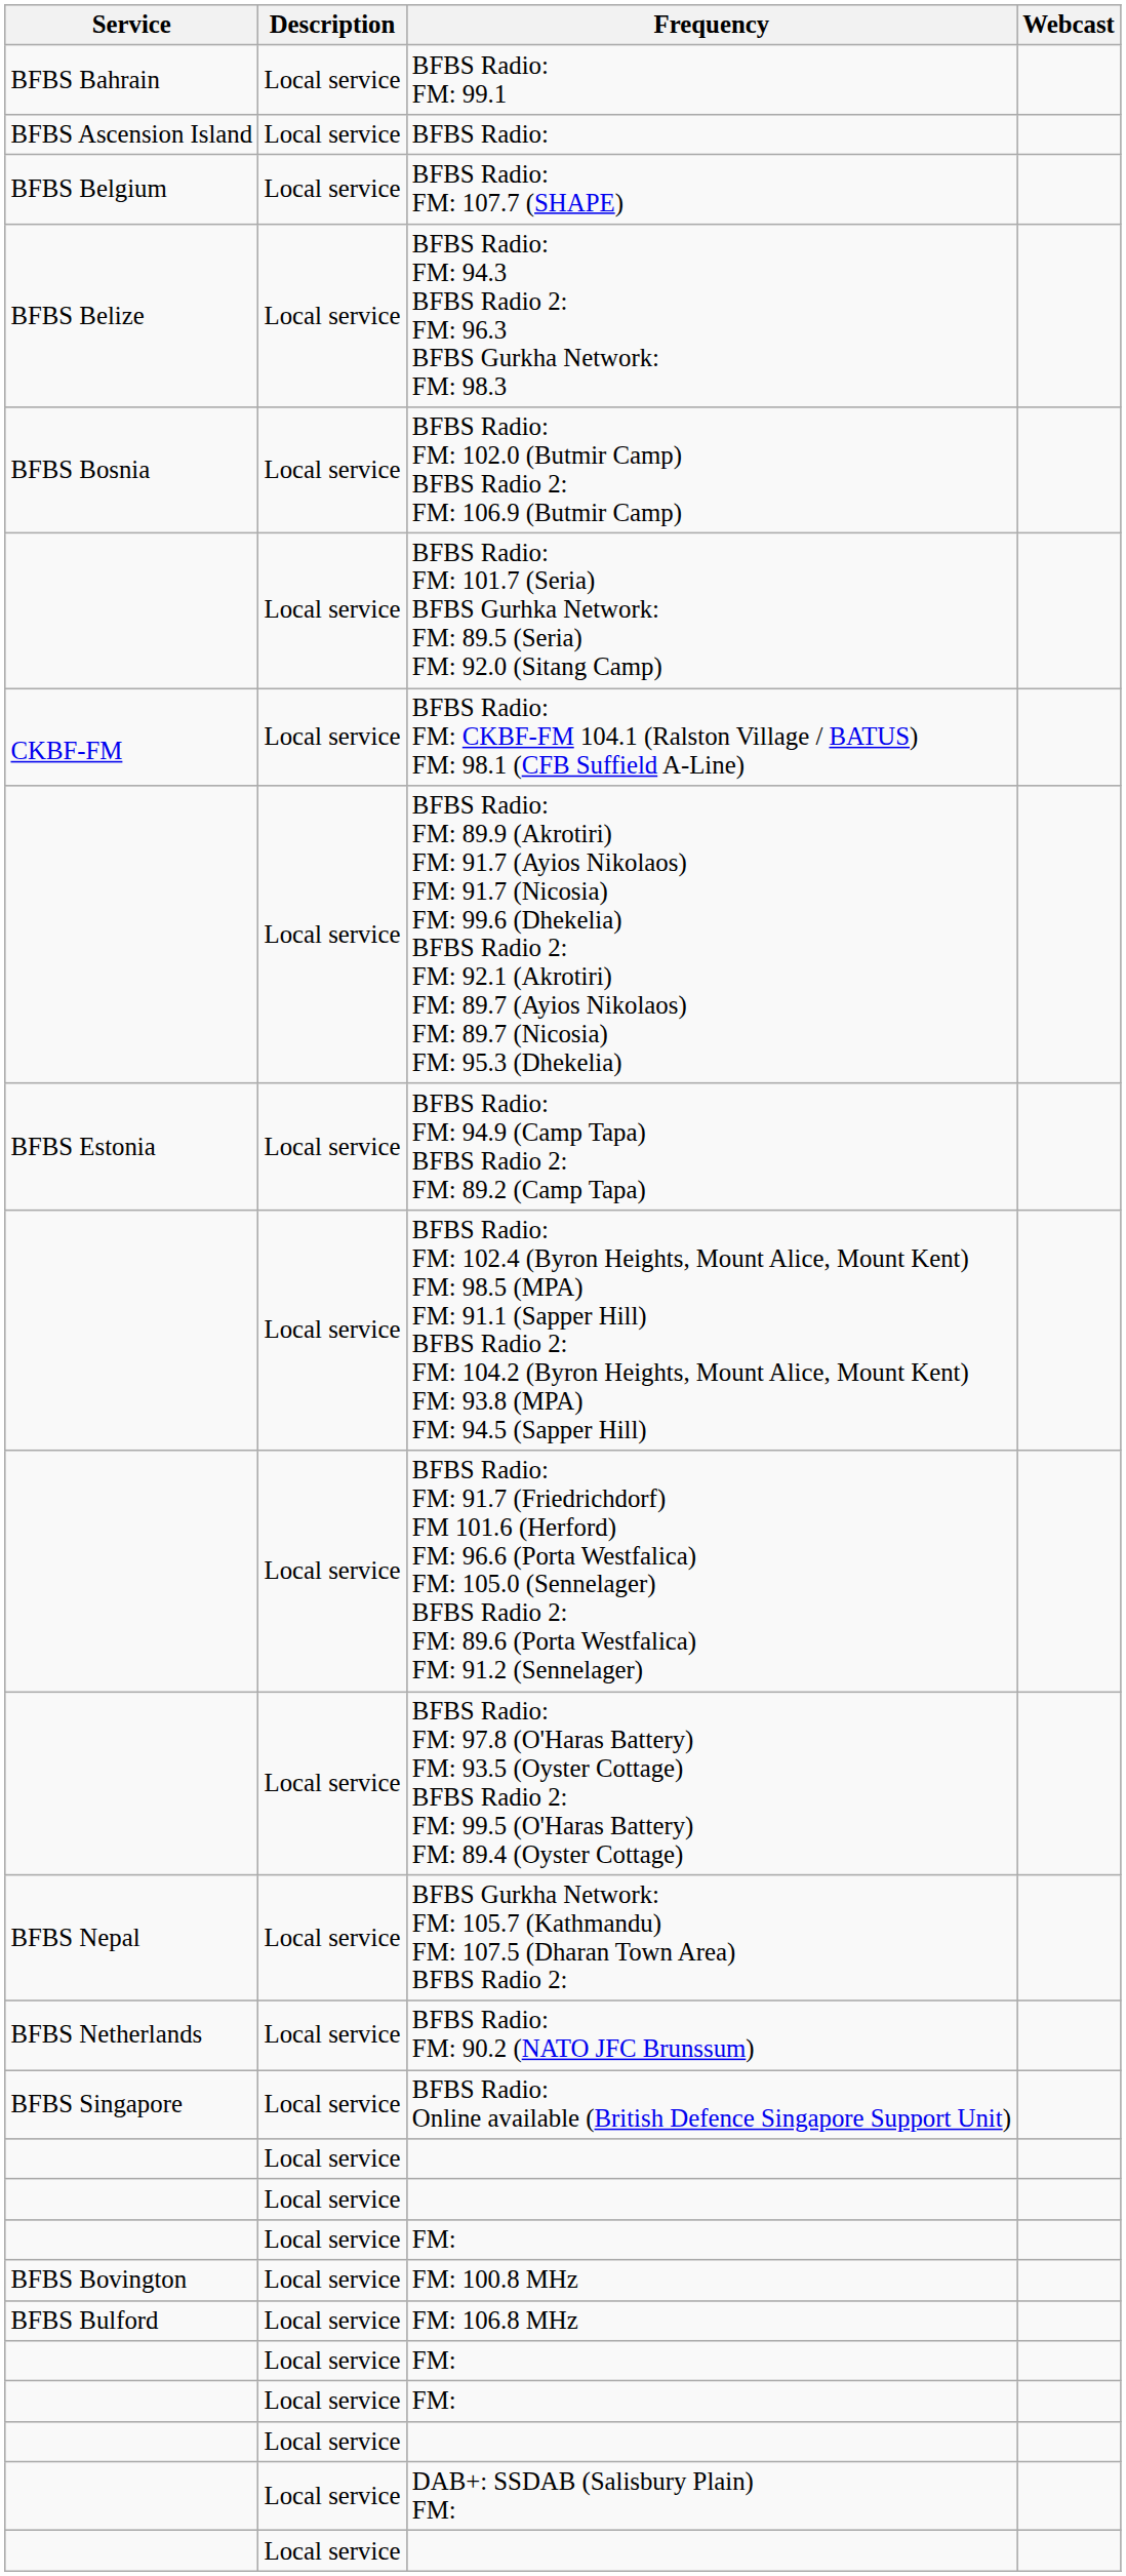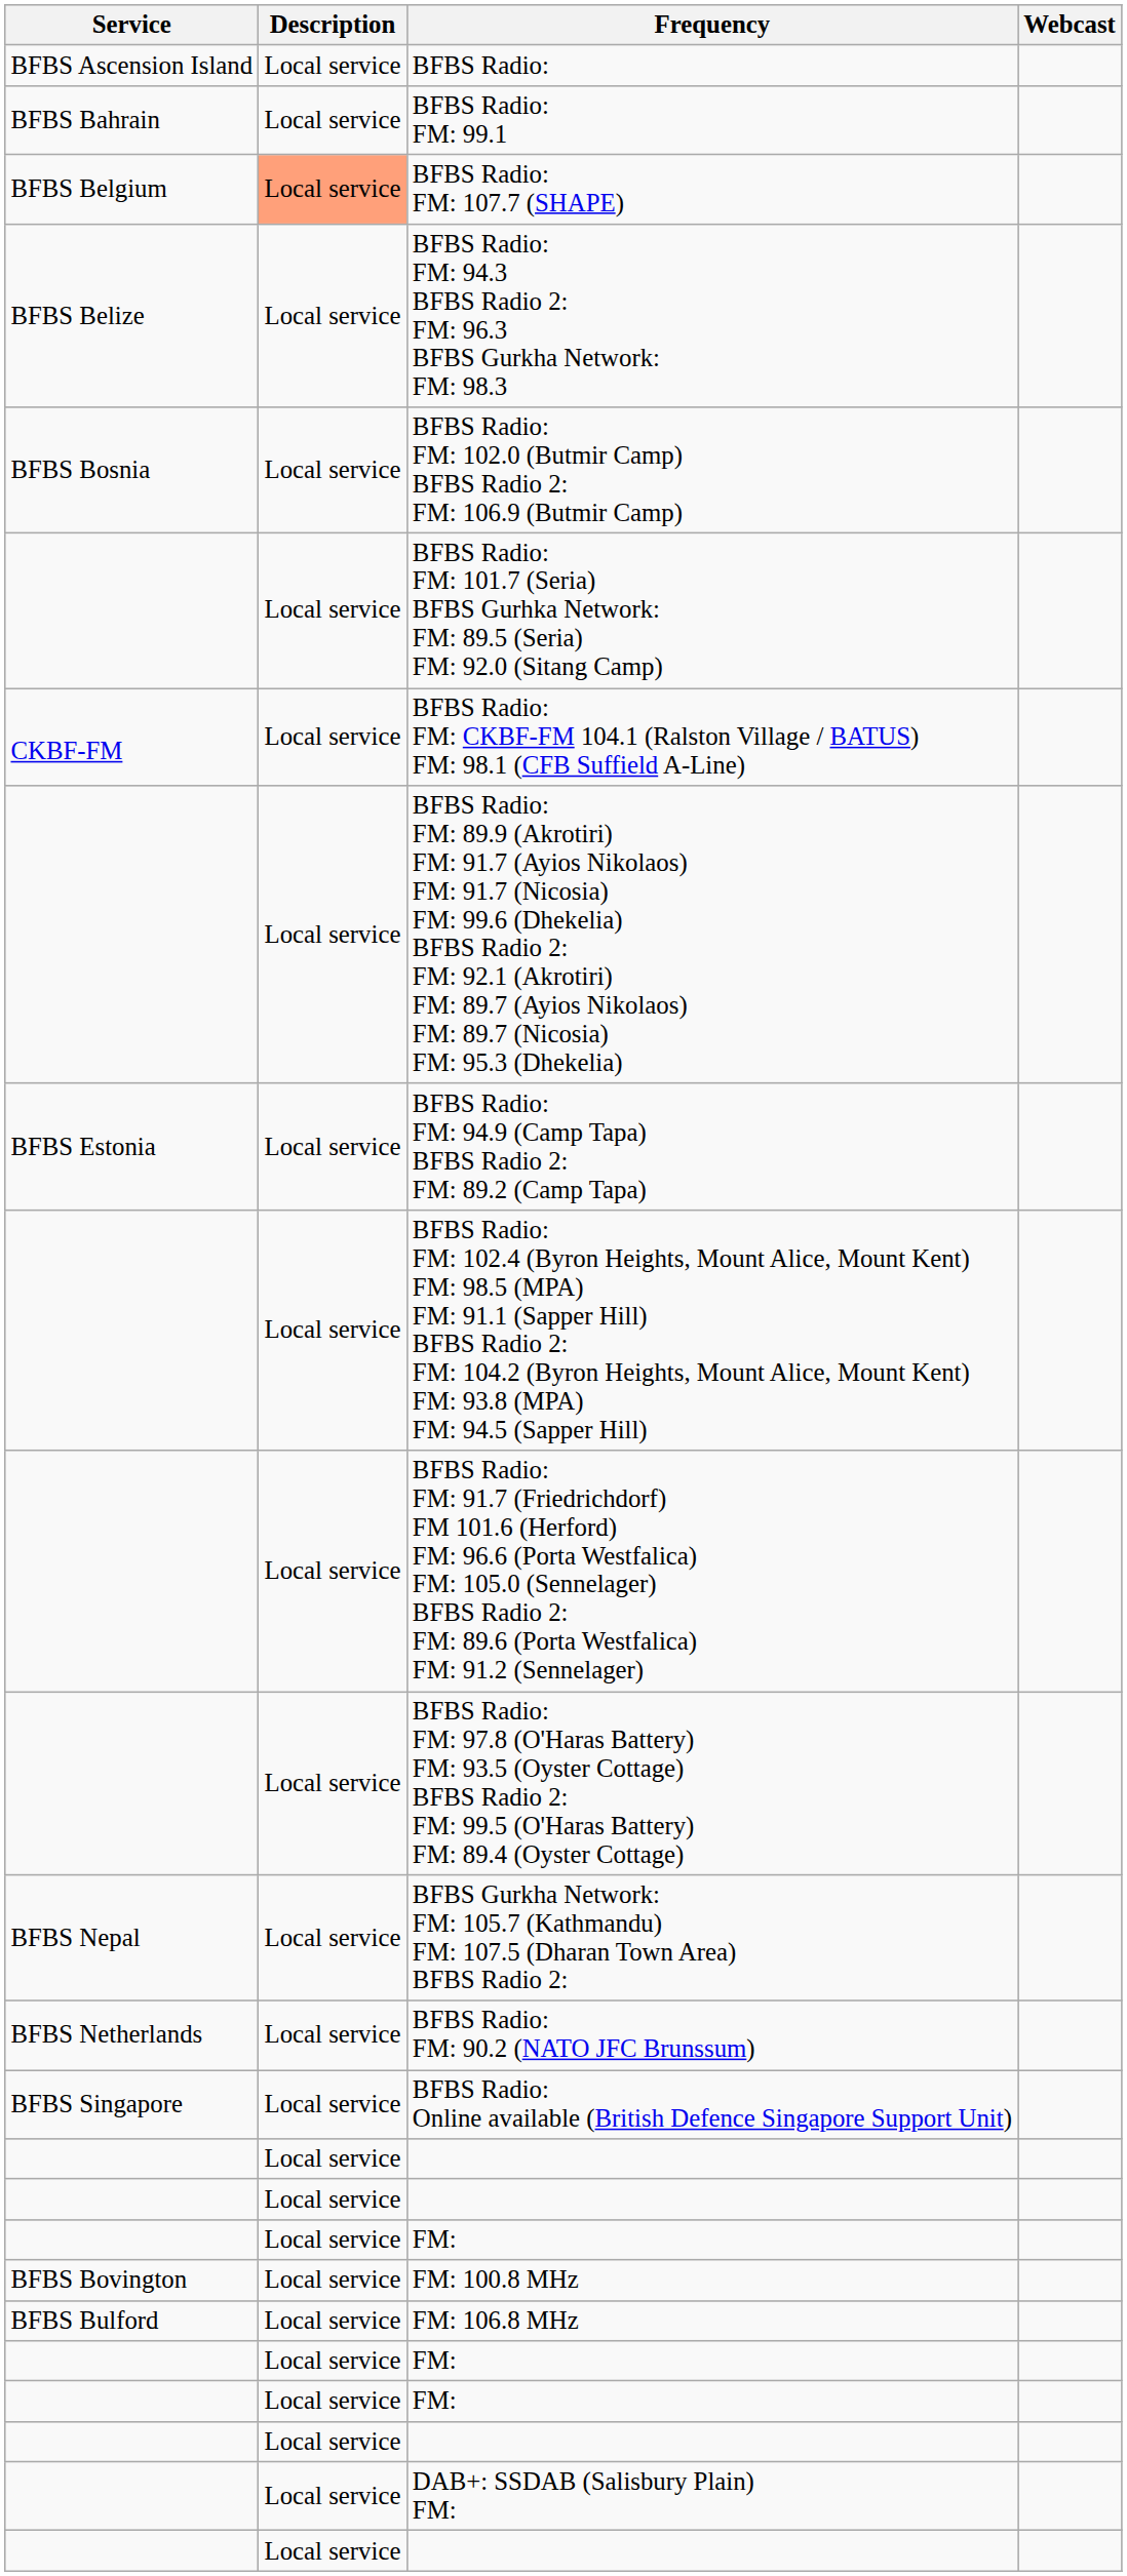rows swapped: BFBS Radio: <-> BFBS Radio: FM: 99.1
BFBS Radio: FM: 107.7 (SHAPE) | Description: no background -> lightsalmon background
